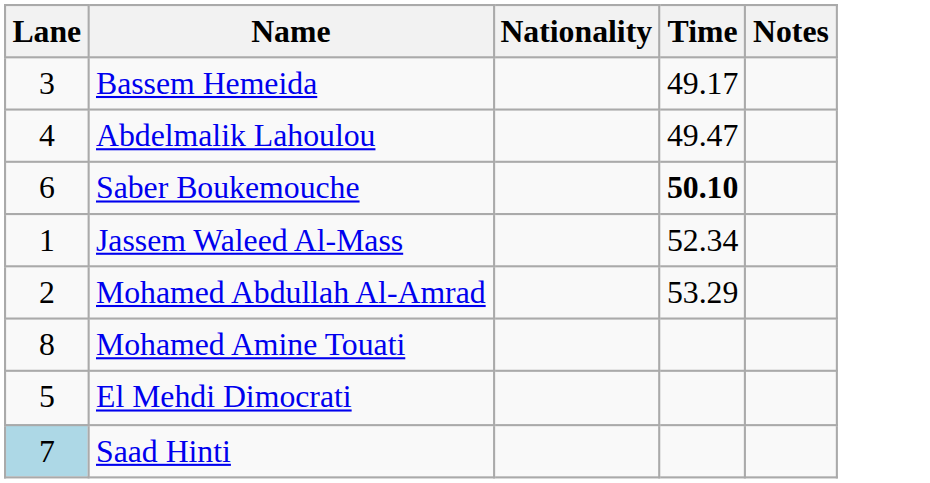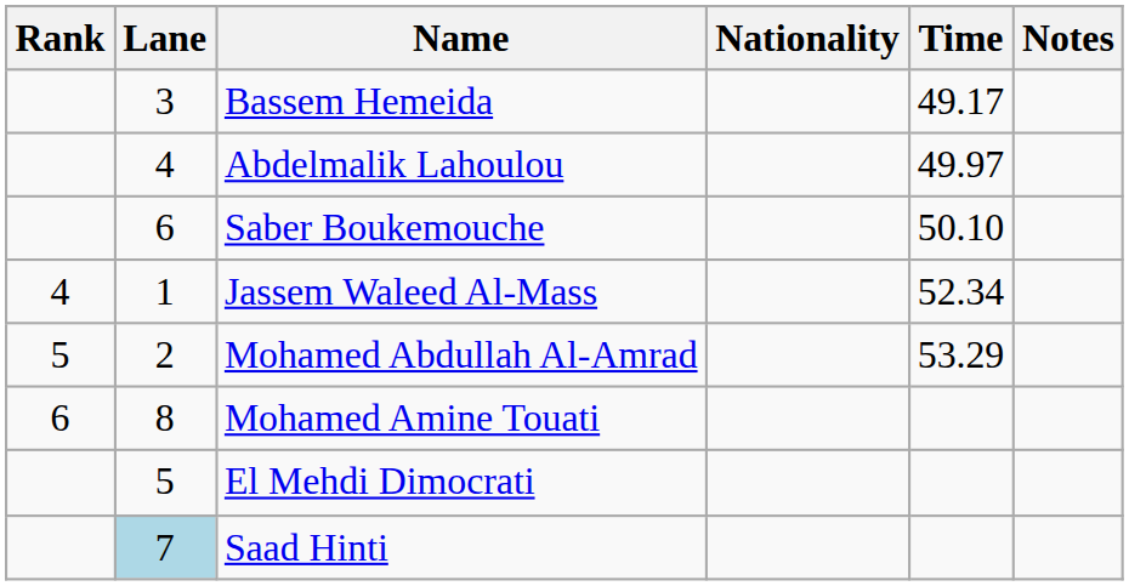+ column: Rank | 4 | 5 | 6
Abdelmalik Lahoulou | Time: 49.47 -> 49.97
Saber Boukemouche | Time: bold -> normal
